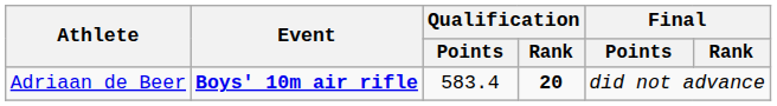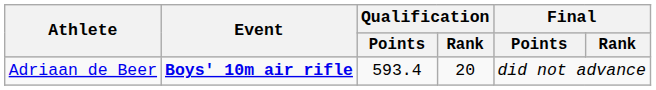Adriaan de Beer | Qualification / Points: 583.4 -> 593.4
Adriaan de Beer | Qualification / Rank: bold -> normal
